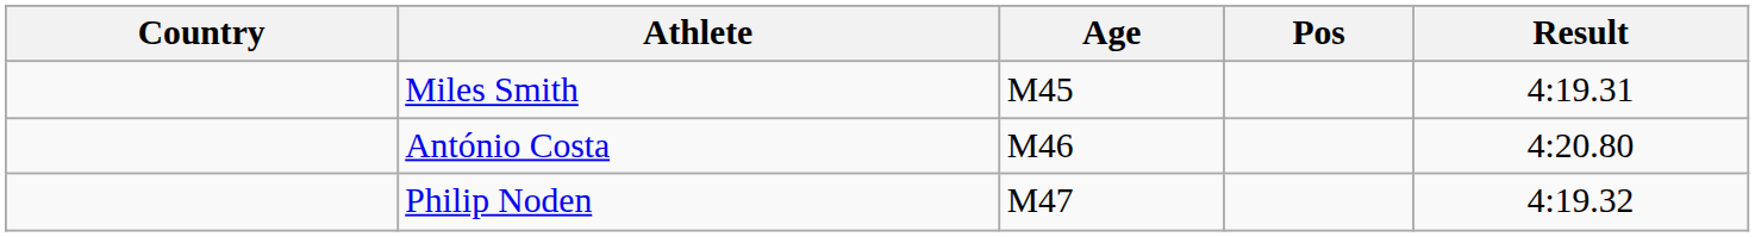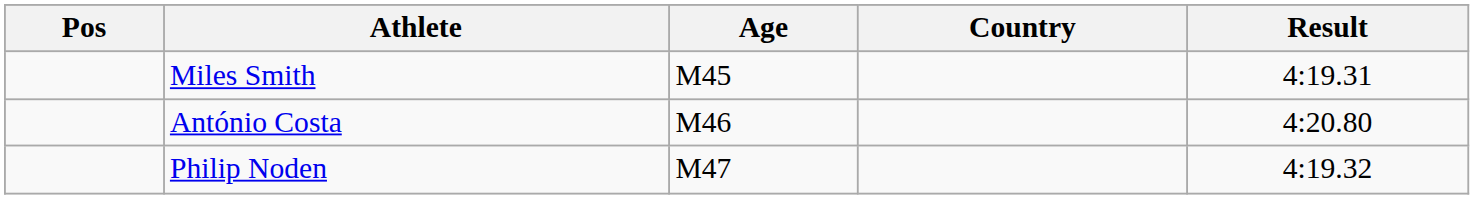columns swapped: Pos <-> Country
